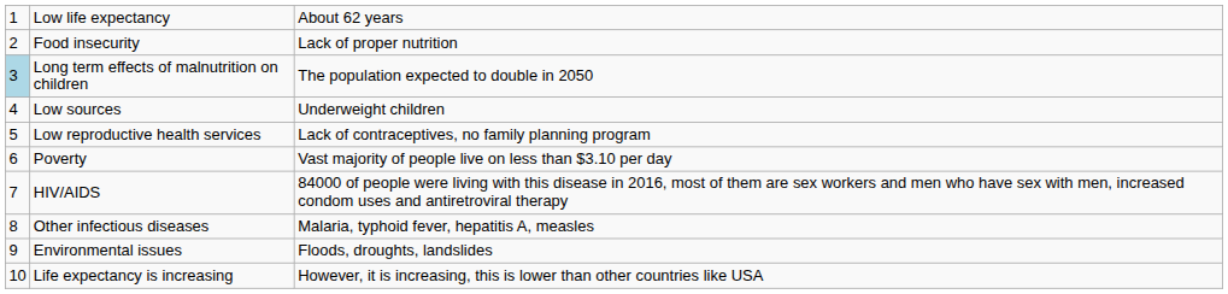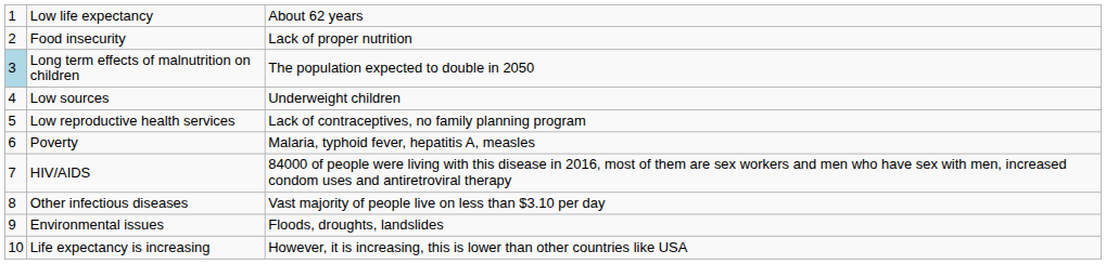Poverty | column 3: Vast majority of people live on less than $3.10 per day -> Malaria, typhoid fever, hepatitis A, measles
Other infectious diseases | column 3: Malaria, typhoid fever, hepatitis A, measles -> Vast majority of people live on less than $3.10 per day
